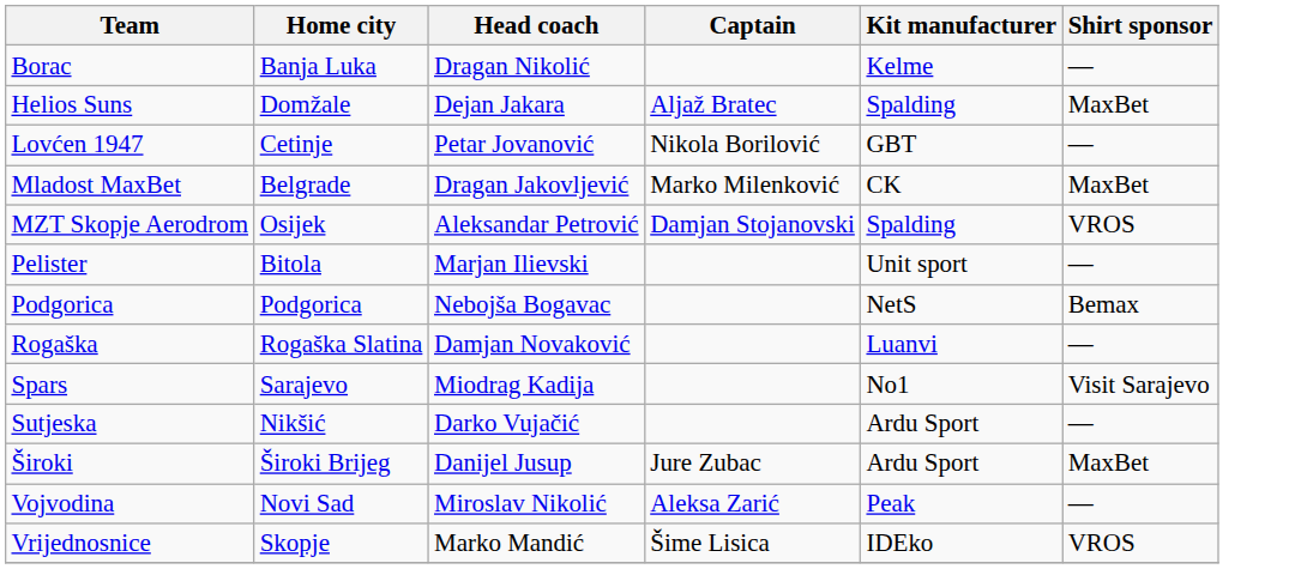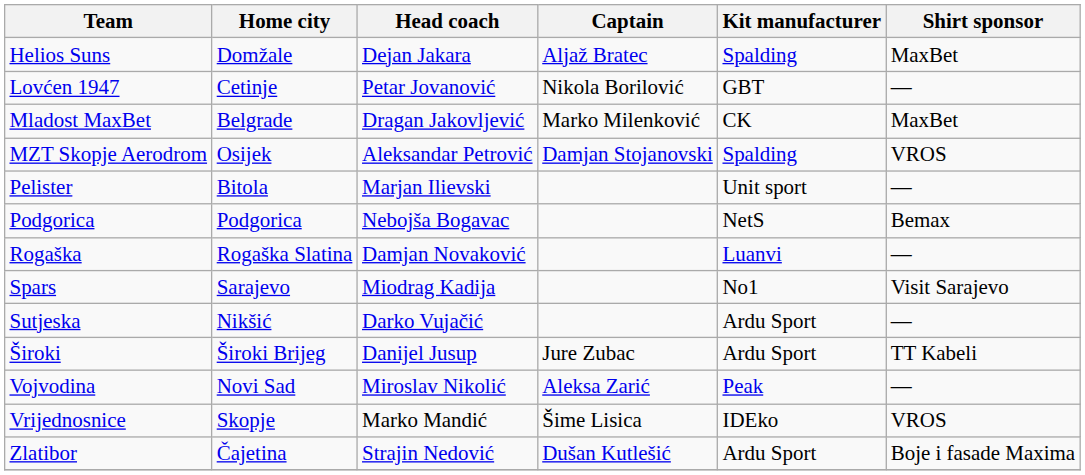- row: Borac | Banja Luka | Dragan Nikolić | Kelme | —
Široki | Shirt sponsor: MaxBet -> TT Kabeli
+ row: Zlatibor | Čajetina | Strajin Nedović | Dušan Kutlešić | Ardu Sport | Boje i fasade Maxima
